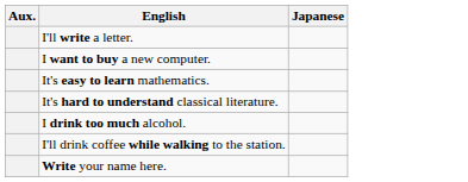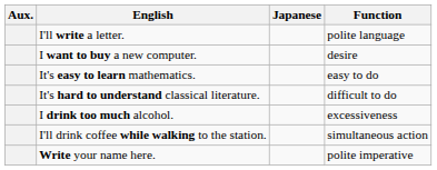+ column: Function | polite language | desire | easy to do | difficult to do | excessiveness | simultaneous action | polite imperative
